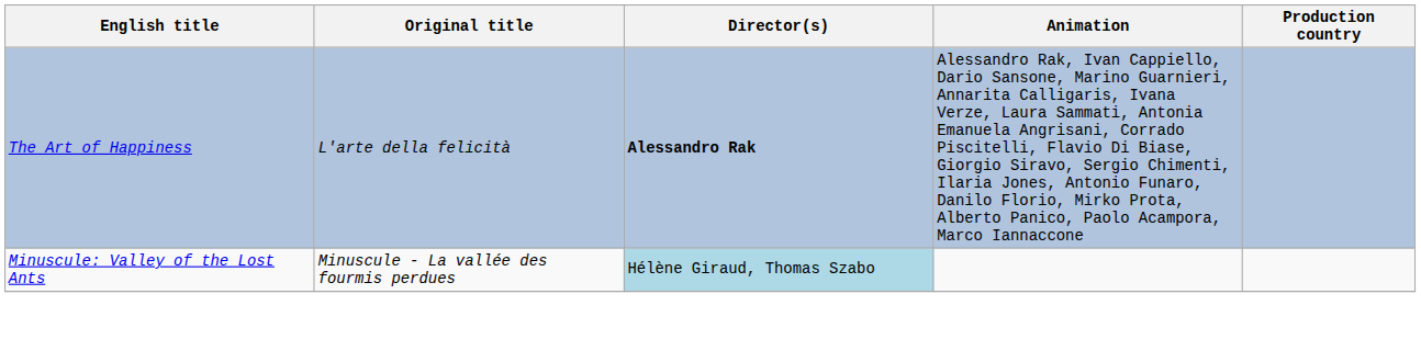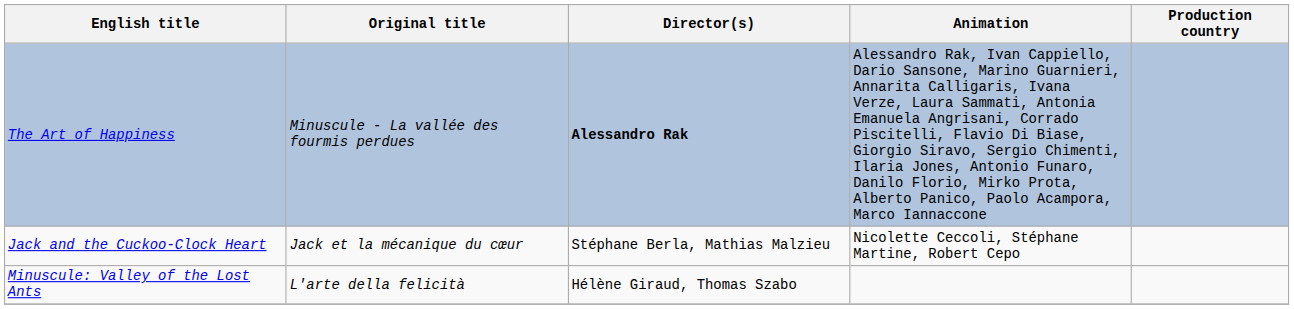The Art of Happiness | Original title: L'arte della felicità -> Minuscule - La vallée des fourmis perdues
+ row: Jack and the Cuckoo-Clock Heart | Jack et la mécanique du cœur | Stéphane Berla, Mathias Malzieu | Nicolette Ceccoli, Stéphane Martine, Robert Cepo
Minuscule: Valley of the Lost Ants | Original title: Minuscule - La vallée des fourmis perdues -> L'arte della felicità
Minuscule: Valley of the Lost Ants | Director(s): lightblue background -> no background
